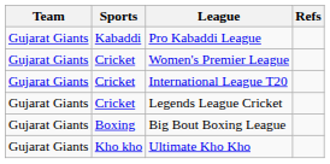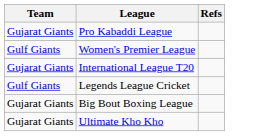- column: Sports | Kabaddi | Cricket | Cricket | Cricket | Boxing | Kho kho
Women's Premier League | Team: Gujarat Giants -> Gulf Giants
Legends League Cricket | Team: Gujarat Giants -> Gulf Giants
